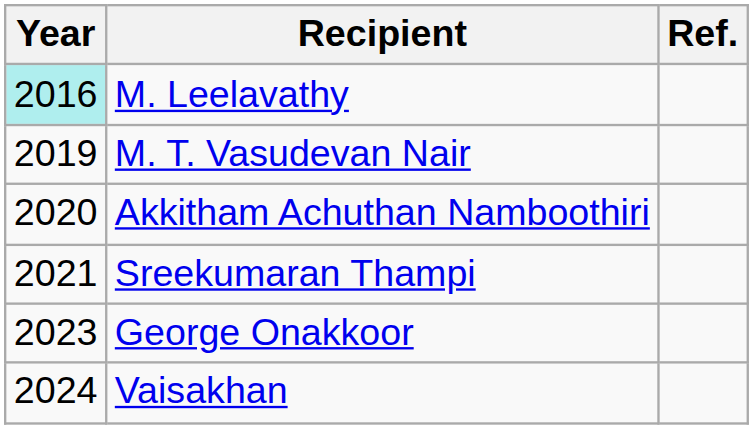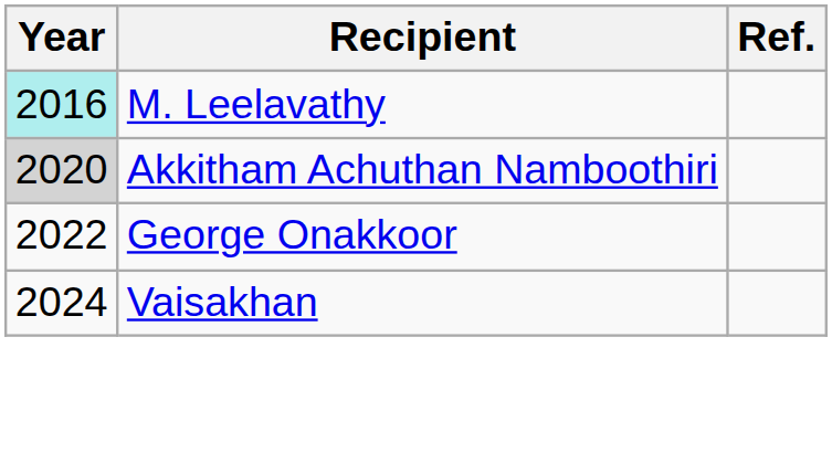- row: 2019 | M. T. Vasudevan Nair
Akkitham Achuthan Namboothiri | Year: no background -> lightgrey background
- row: 2021 | Sreekumaran Thampi
George Onakkoor | Year: 2023 -> 2022
